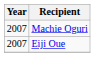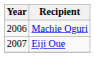Machie Oguri | Year: 2007 -> 2006
